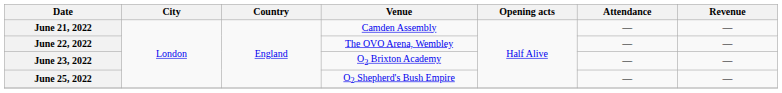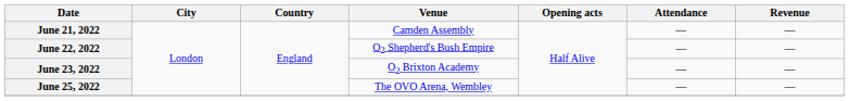June 22, 2022 | Venue: The OVO Arena, Wembley -> O2 Shepherd's Bush Empire
June 25, 2022 | Venue: O2 Shepherd's Bush Empire -> The OVO Arena, Wembley
